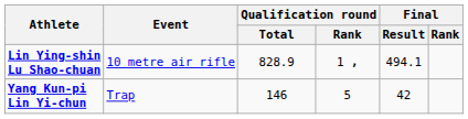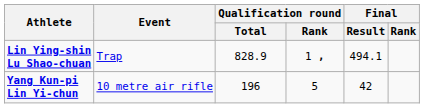Lin Ying-shin Lu Shao-chuan | Event: 10 metre air rifle -> Trap
Yang Kun-pi Lin Yi-chun | Event: Trap -> 10 metre air rifle
Yang Kun-pi Lin Yi-chun | Qualification round / Total: 146 -> 196
